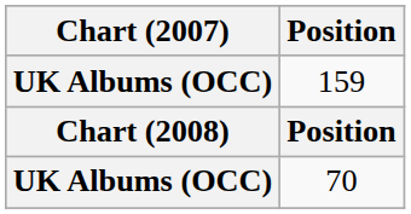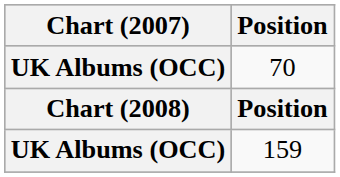rows swapped: 70 <-> 159
